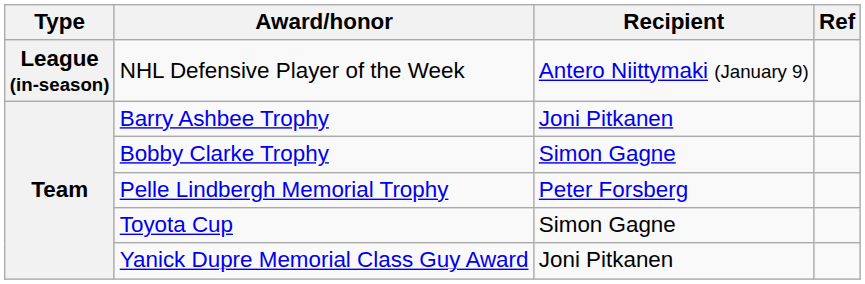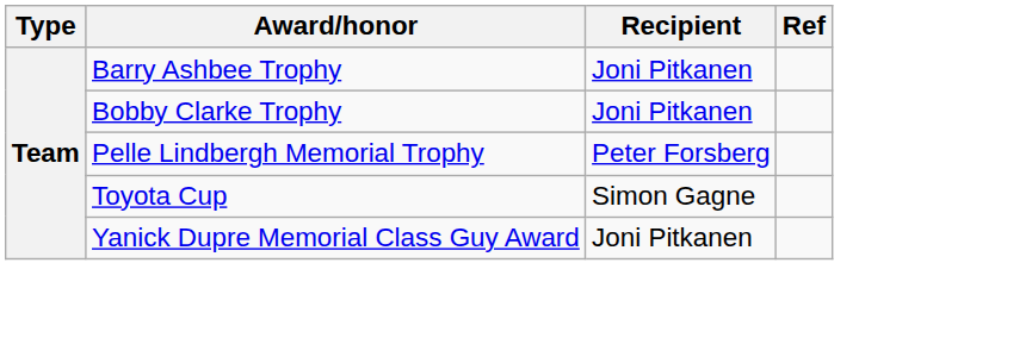- row: League (in-season) | NHL Defensive Player of the Week | Antero Niittymaki (January 9)
Bobby Clarke Trophy | Recipient: Simon Gagne -> Joni Pitkanen
